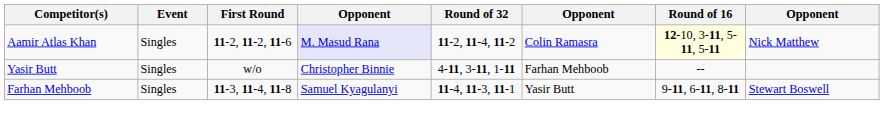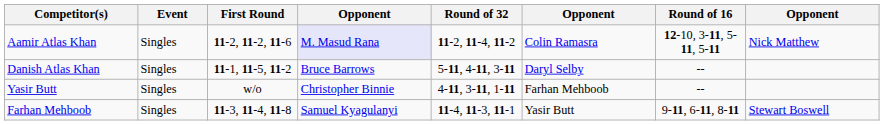Aamir Atlas Khan | Round of 16: lightyellow background -> no background
+ row: Danish Atlas Khan | Singles | 11-1, 11-5, 11-2 | Bruce Barrows | 5-11, 4-11, 3-11 | Daryl Selby | --
